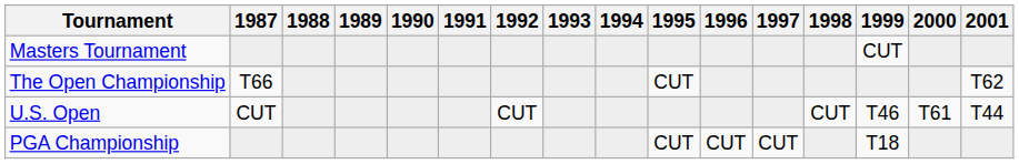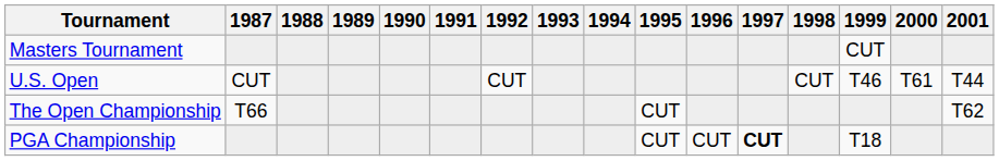rows swapped: U.S. Open <-> The Open Championship
PGA Championship | 1997: normal -> bold
